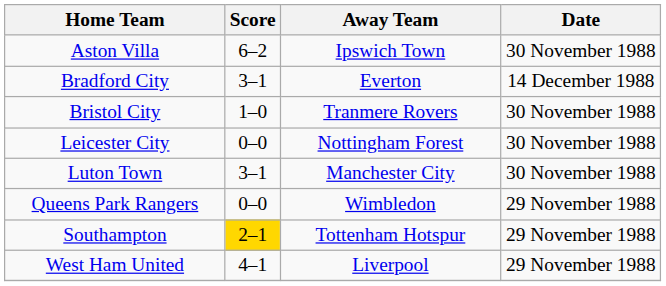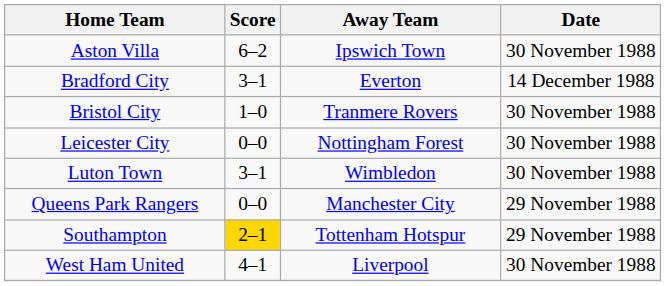Luton Town | Away Team: Manchester City -> Wimbledon
Queens Park Rangers | Away Team: Wimbledon -> Manchester City
West Ham United | Date: 29 November 1988 -> 30 November 1988
